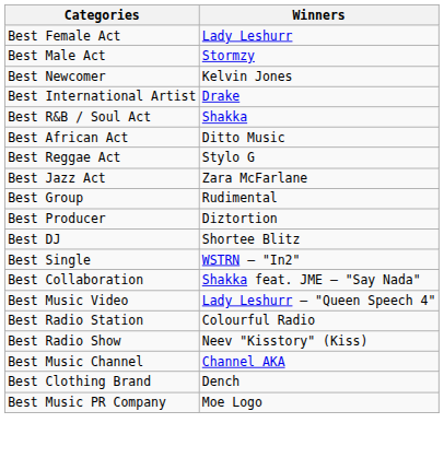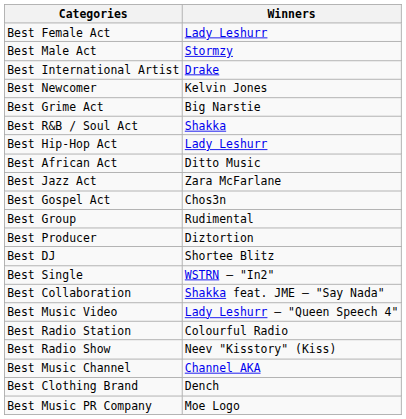rows swapped: Best Newcomer <-> Best International Artist
+ row: Best Grime Act | Big Narstie
+ row: Best Hip-Hop Act | Lady Leshurr
- row: Best Reggae Act | Stylo G
+ row: Best Gospel Act | Chos3n
